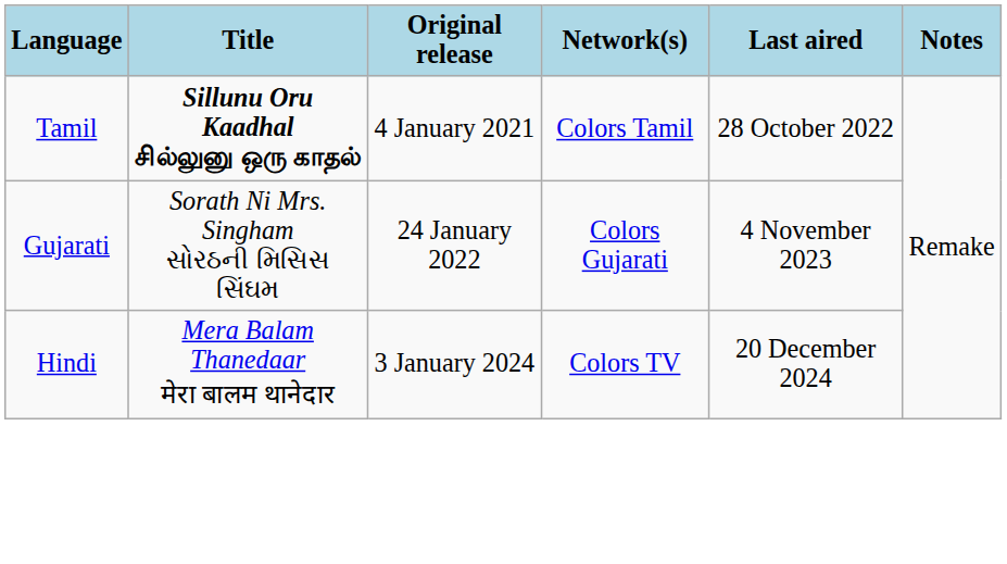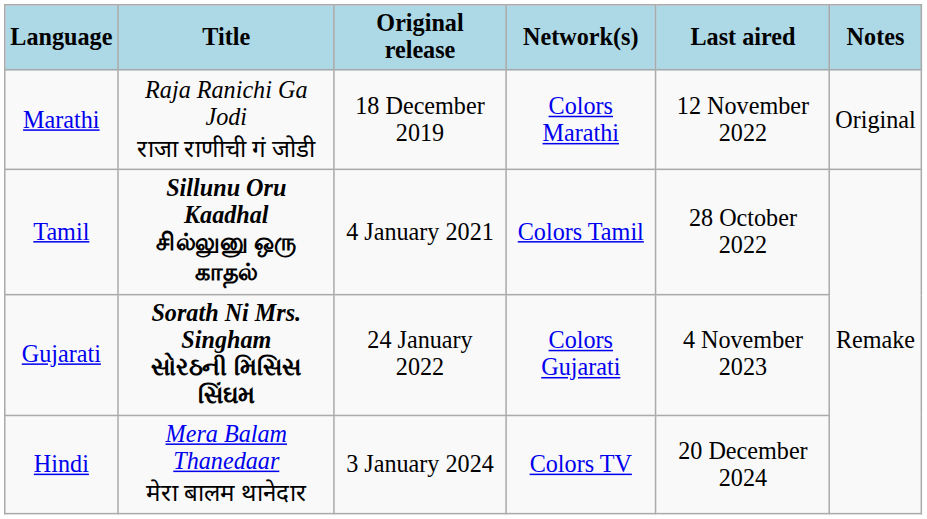+ row: Marathi | Raja Ranichi Ga Jodi राजा राणीची गं जोडी | 18 December 2019 | Colors Marathi | 12 November 2022 | Original
Gujarati | Title: normal -> bold
